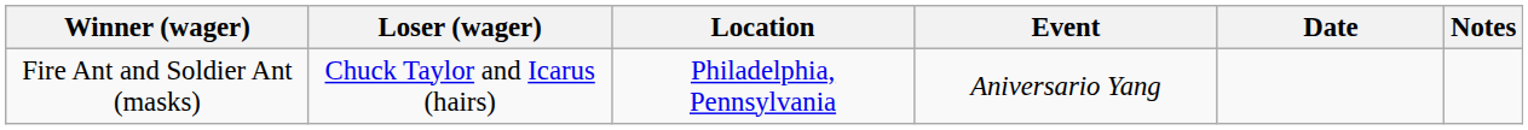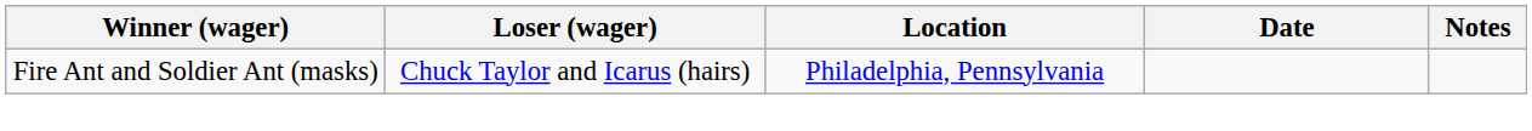- column: Event | Aniversario Yang
